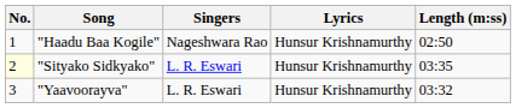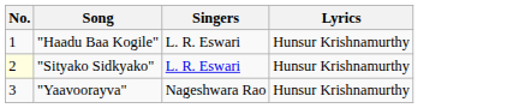- column: Length (m:ss) | 02:50 | 03:35 | 03:32
"Haadu Baa Kogile" | Singers: Nageshwara Rao -> L. R. Eswari
"Yaavoorayva" | Singers: L. R. Eswari -> Nageshwara Rao
